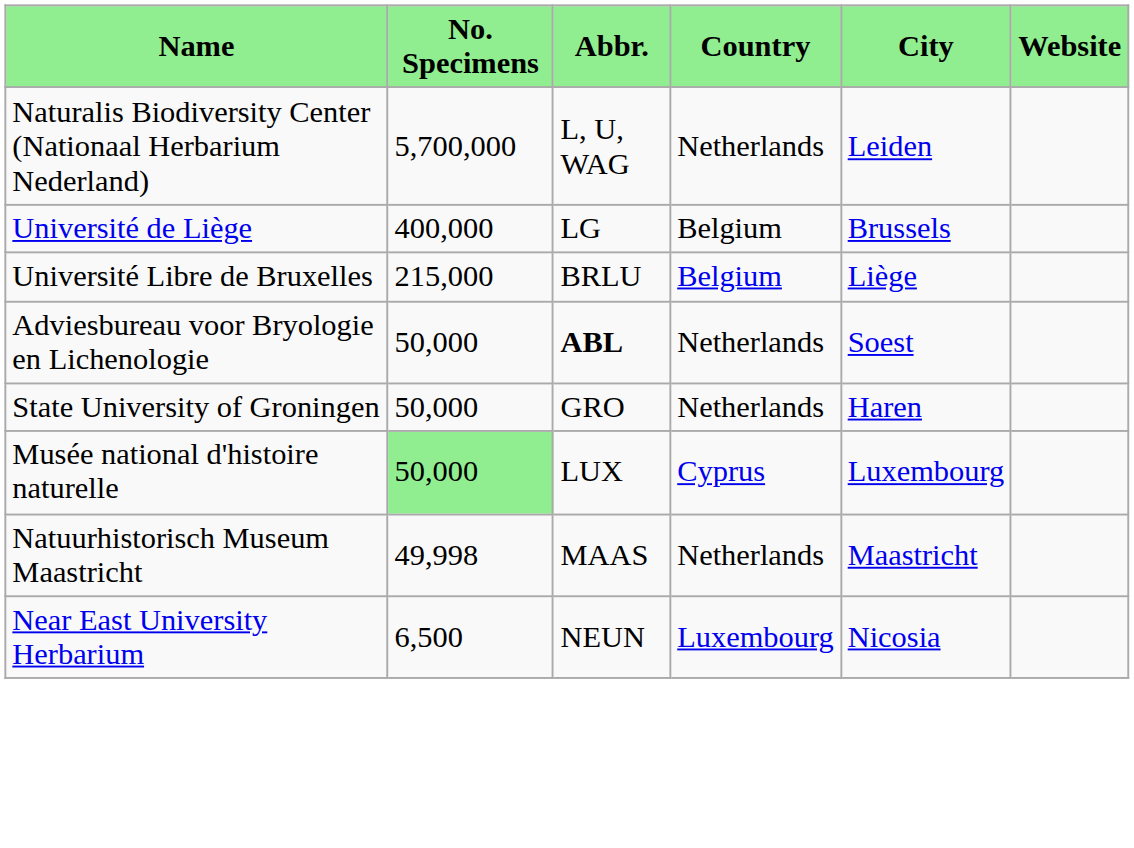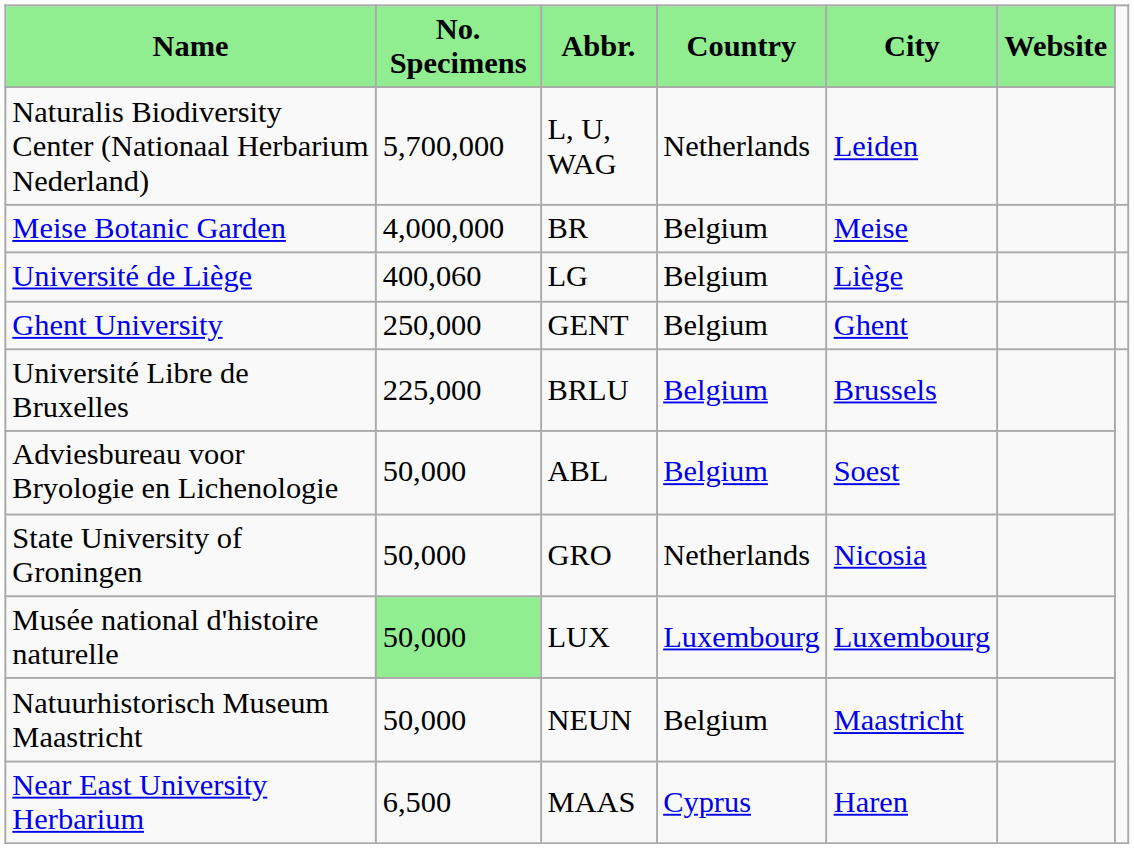+ row: Meise Botanic Garden | 4,000,000 | BR | Belgium | Meise
Université de Liège | No. Specimens: 400,000 -> 400,060
Université de Liège | City: Brussels -> Liège
+ row: Ghent University | 250,000 | GENT | Belgium | Ghent
Université Libre de Bruxelles | No. Specimens: 215,000 -> 225,000
Université Libre de Bruxelles | City: Liège -> Brussels
Adviesbureau voor Bryologie en Lichenologie | Abbr.: bold -> normal
Adviesbureau voor Bryologie en Lichenologie | Country: Netherlands -> Belgium
State University of Groningen | City: Haren -> Nicosia
Musée national d'histoire naturelle | Country: Cyprus -> Luxembourg
Natuurhistorisch Museum Maastricht | No. Specimens: 49,998 -> 50,000
Natuurhistorisch Museum Maastricht | Abbr.: MAAS -> NEUN
Natuurhistorisch Museum Maastricht | Country: Netherlands -> Belgium
Near East University Herbarium | Abbr.: NEUN -> MAAS
Near East University Herbarium | Country: Luxembourg -> Cyprus
Near East University Herbarium | City: Nicosia -> Haren
